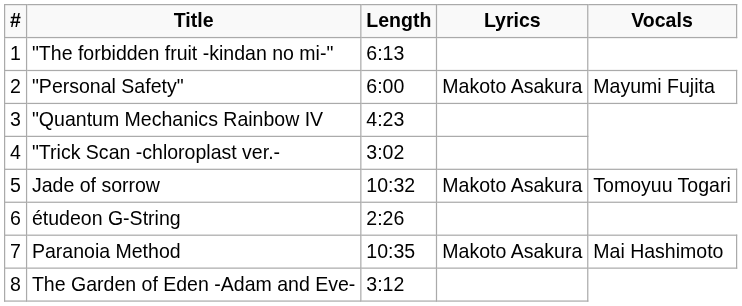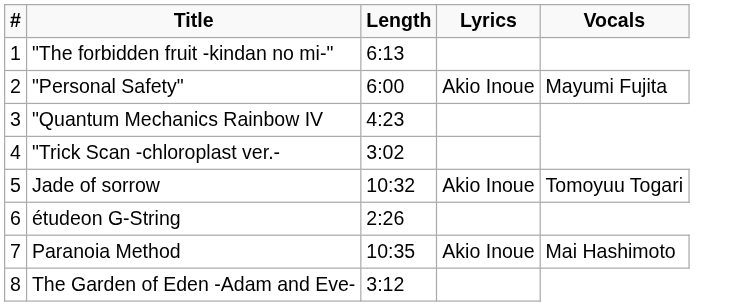"Personal Safety" | Lyrics: Makoto Asakura -> Akio Inoue
Jade of sorrow | Lyrics: Makoto Asakura -> Akio Inoue
Paranoia Method | Lyrics: Makoto Asakura -> Akio Inoue
